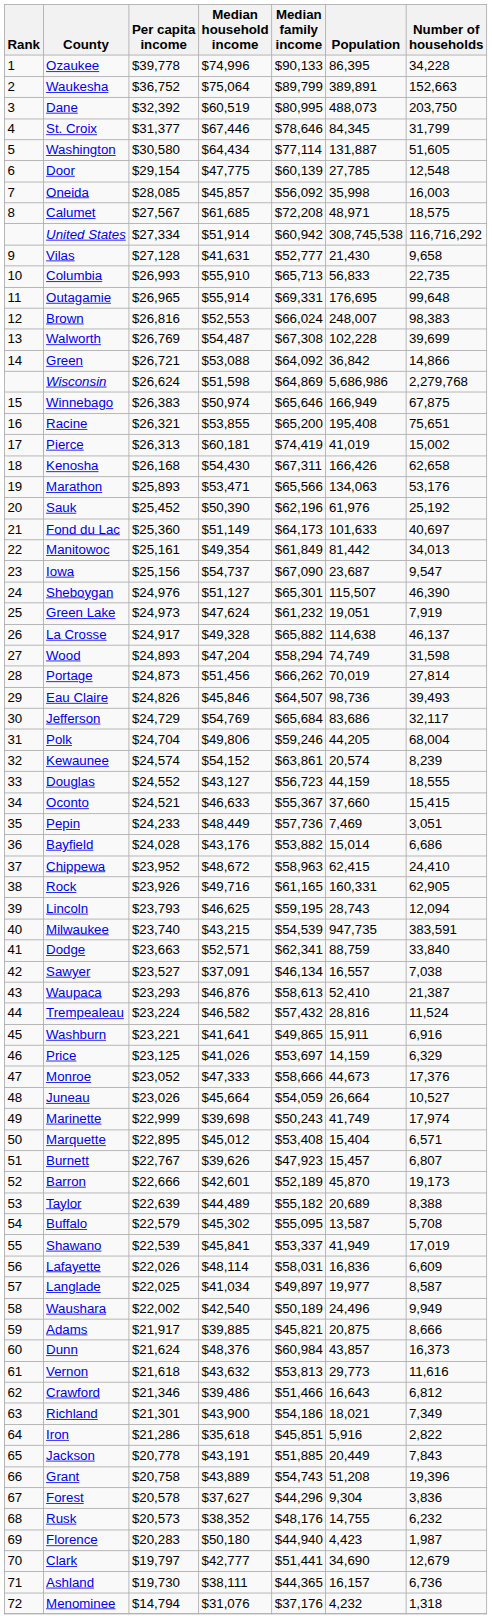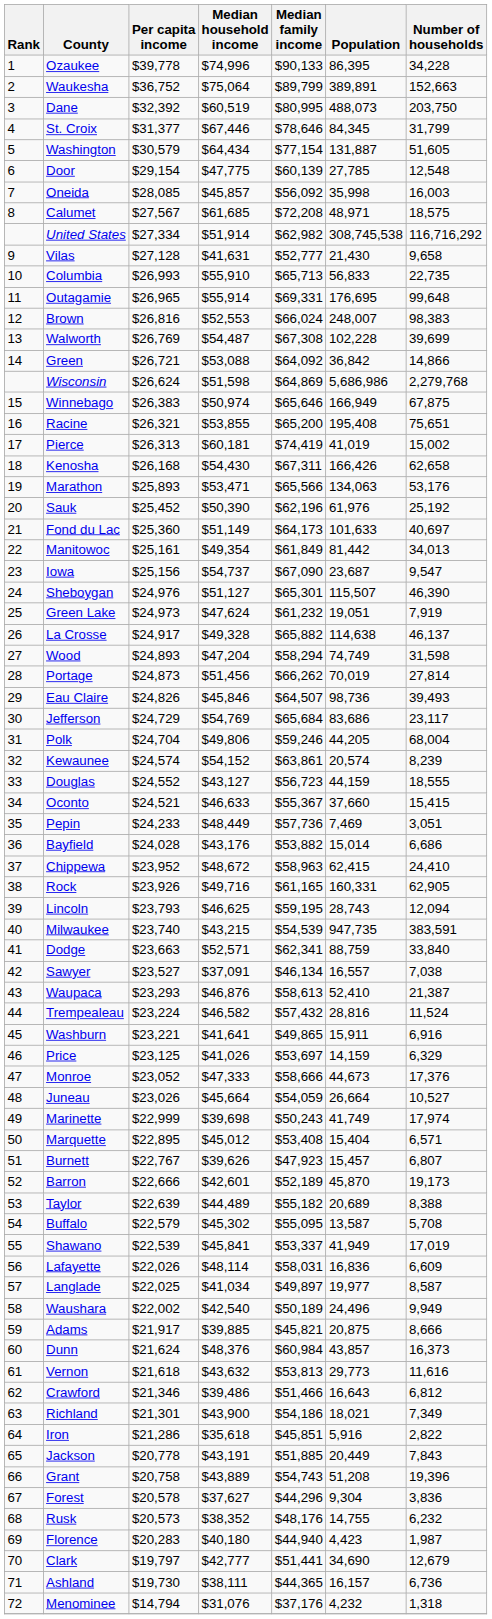Washington | Per capita income: $30,580 -> $30,579
Washington | Median family income: $77,114 -> $77,154
United States | Median family income: $60,942 -> $62,982
Jefferson | Number of households: 32,117 -> 23,117
Florence | Median household income: $50,180 -> $40,180
